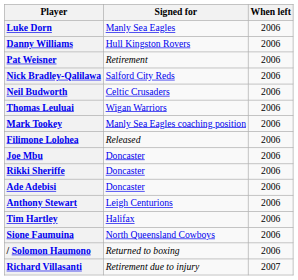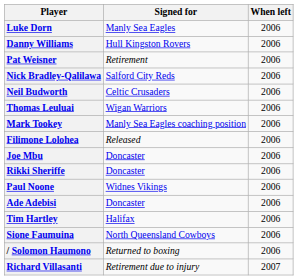+ row: Paul Noone | Widnes Vikings | 2006
- row: Anthony Stewart | Leigh Centurions | 2006
